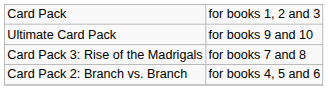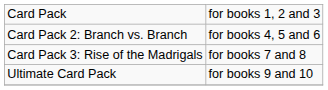rows swapped: Card Pack 2: Branch vs. Branch <-> Ultimate Card Pack
